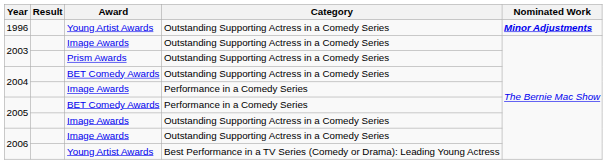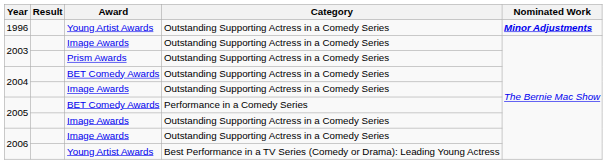2004 / Image Awards | Category: Performance in a Comedy Series -> Outstanding Supporting Actress in a Comedy Series
